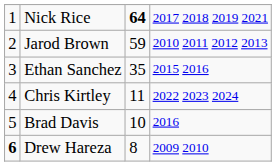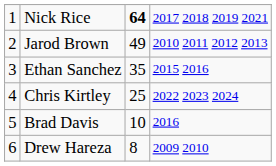Jarod Brown | column 3: 59 -> 49
Chris Kirtley | column 3: 11 -> 25
Drew Hareza | column 1: bold -> normal
